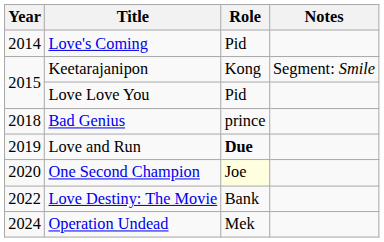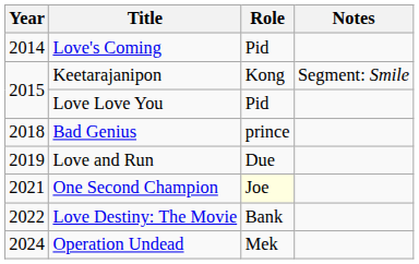Love and Run | Role: bold -> normal
One Second Champion | Year: 2020 -> 2021
